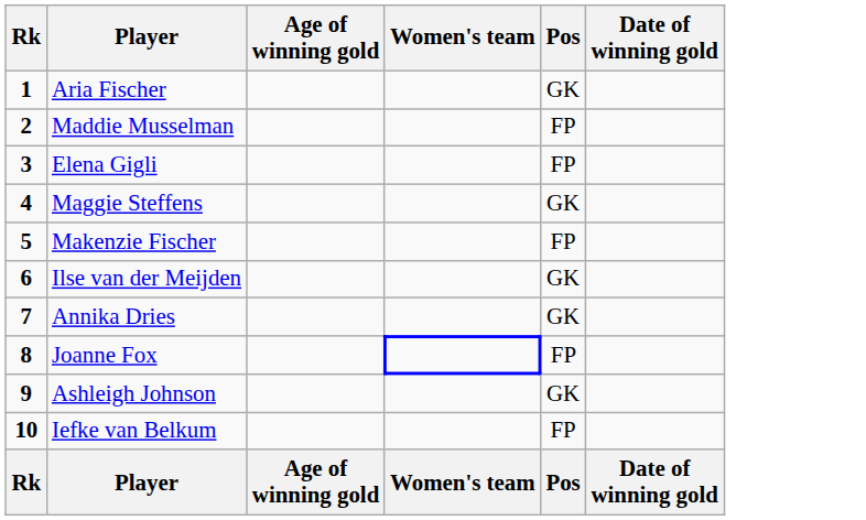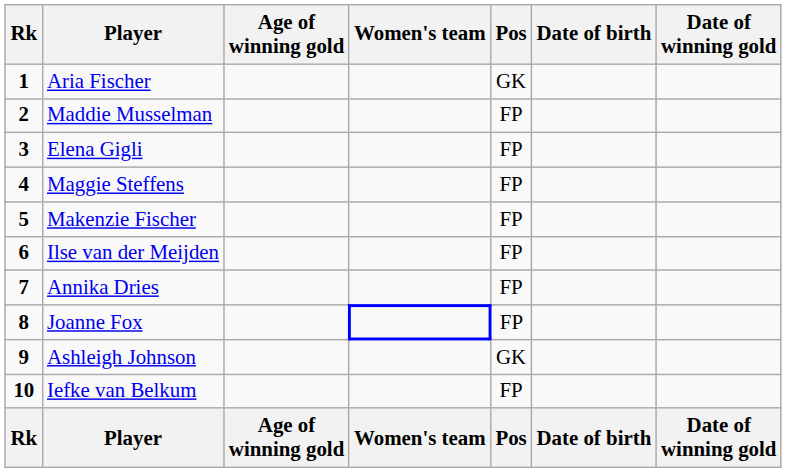+ column: Date of birth | Date of birth
Maggie Steffens | Pos: GK -> FP
Ilse van der Meijden | Pos: GK -> FP
Annika Dries | Pos: GK -> FP
